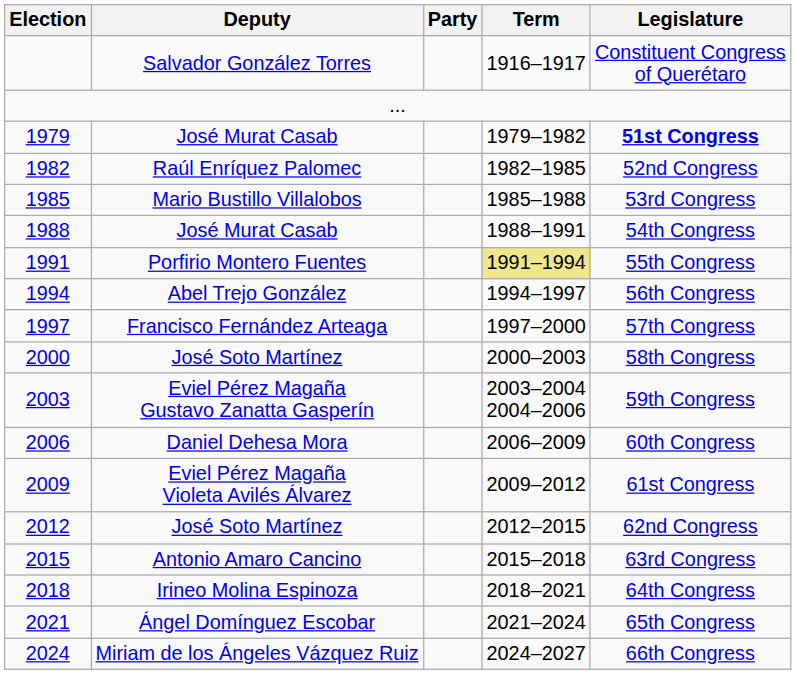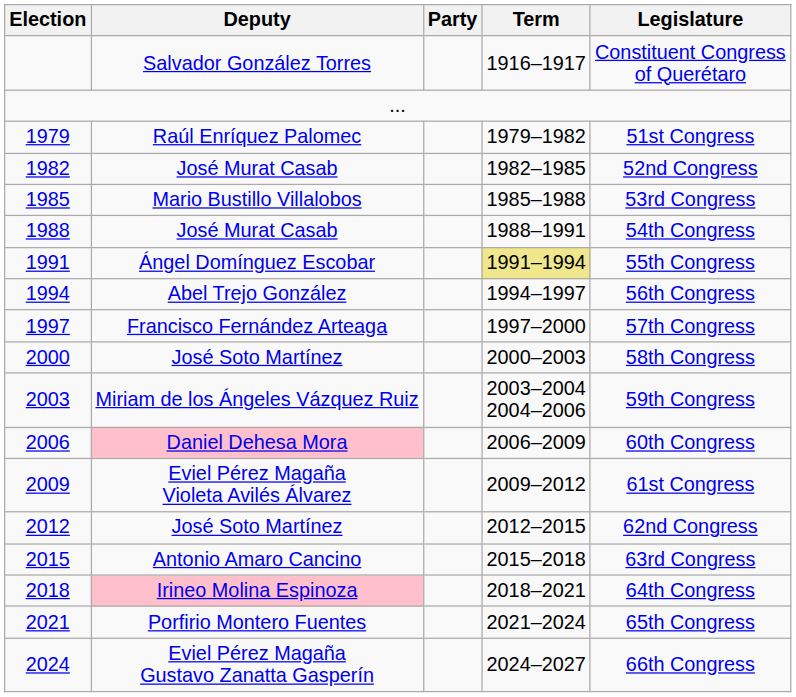1979 | Deputy: José Murat Casab -> Raúl Enríquez Palomec
1979 | Legislature: bold -> normal
1982 | Deputy: Raúl Enríquez Palomec -> José Murat Casab
1991 | Deputy: Porfirio Montero Fuentes -> Ángel Domínguez Escobar
2003 | Deputy: Eviel Pérez Magaña Gustavo Zanatta Gasperín -> Miriam de los Ángeles Vázquez Ruiz
2006 | Deputy: no background -> pink background
2018 | Deputy: no background -> pink background
2021 | Deputy: Ángel Domínguez Escobar -> Porfirio Montero Fuentes
2024 | Deputy: Miriam de los Ángeles Vázquez Ruiz -> Eviel Pérez Magaña Gustavo Zanatta Gasperín
